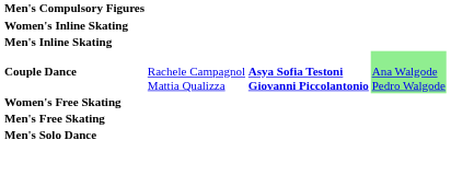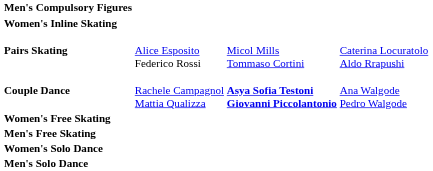- row: Men's Inline Skating
+ row: Pairs Skating | Alice Esposito Federico Rossi | Micol Mills Tommaso Cortini | Caterina Locuratolo Aldo Rrapushi
Couple Dance | column 4: lightgreen background -> no background
+ row: Women's Solo Dance
